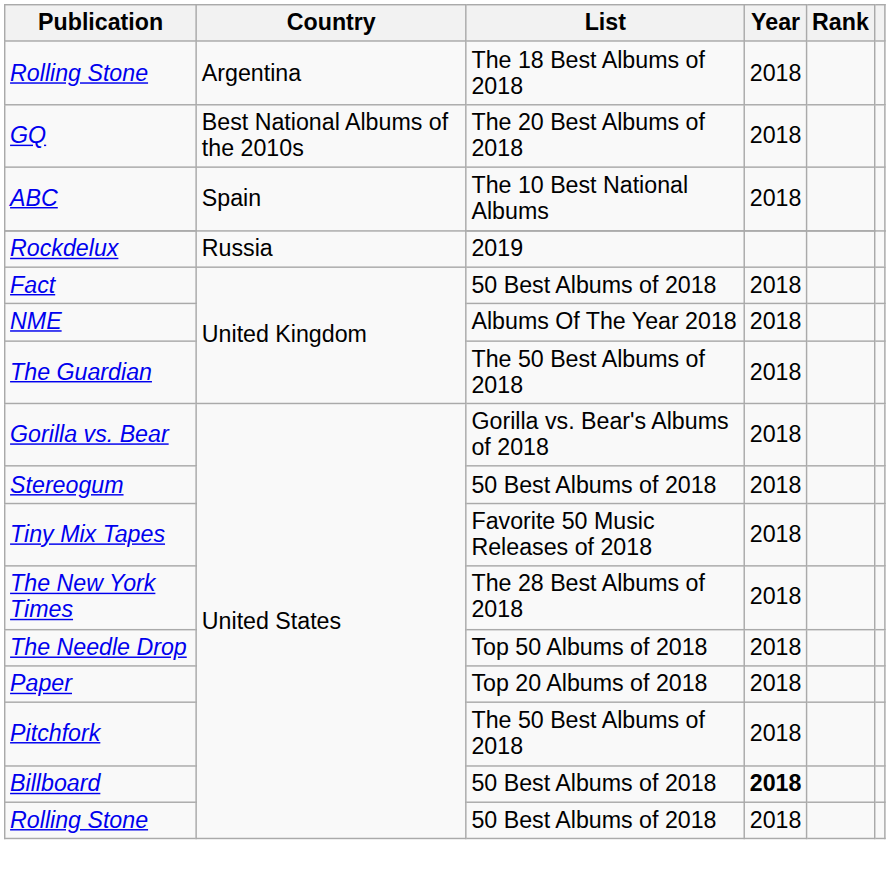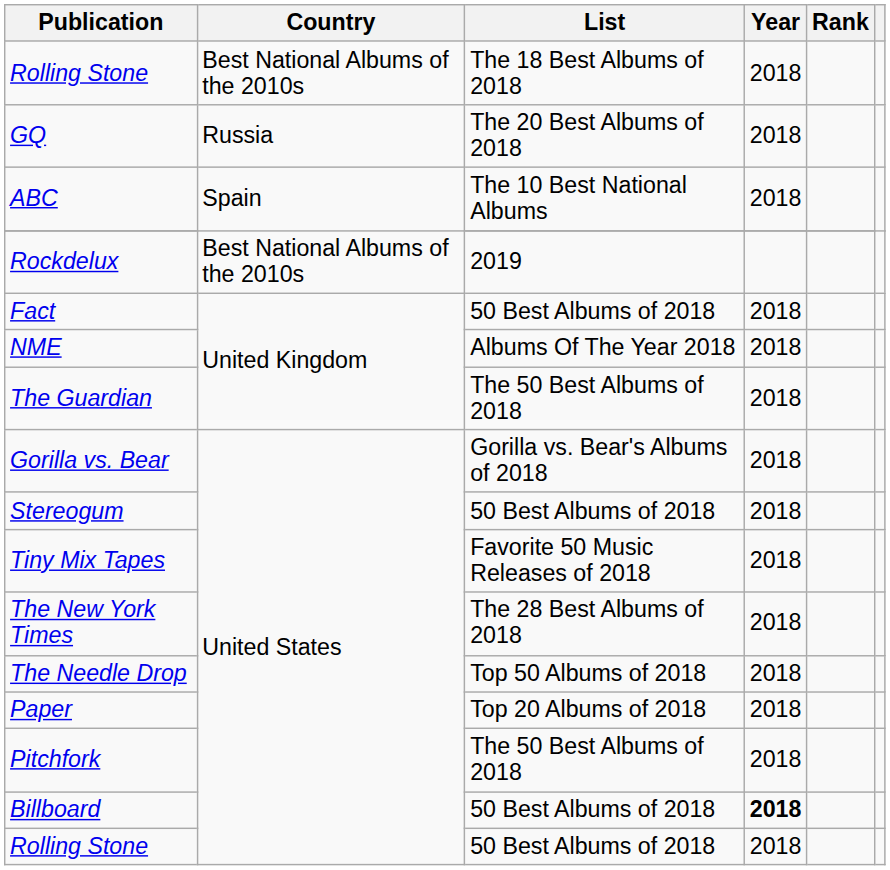Rolling Stone / The 18 Best Albums of 2018 | Country: Argentina -> Best National Albums of the 2010s
GQ | Country: Best National Albums of the 2010s -> Russia
Rockdelux | Country: Russia -> Best National Albums of the 2010s
